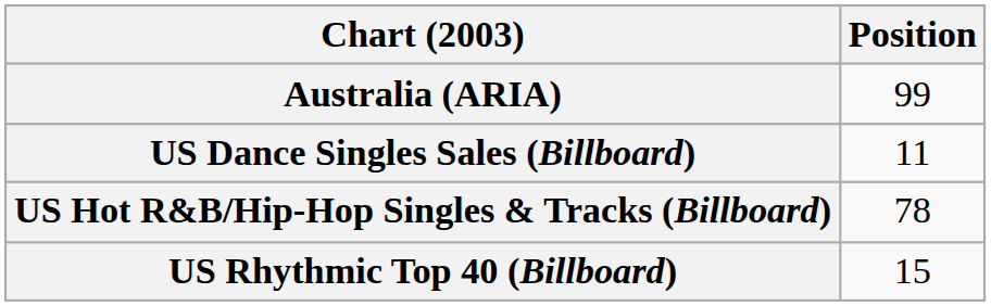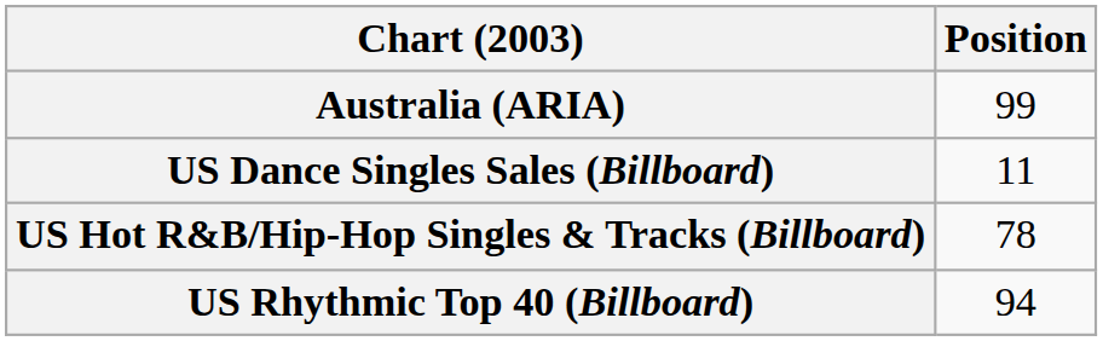US Rhythmic Top 40 (Billboard) | Position: 15 -> 94
